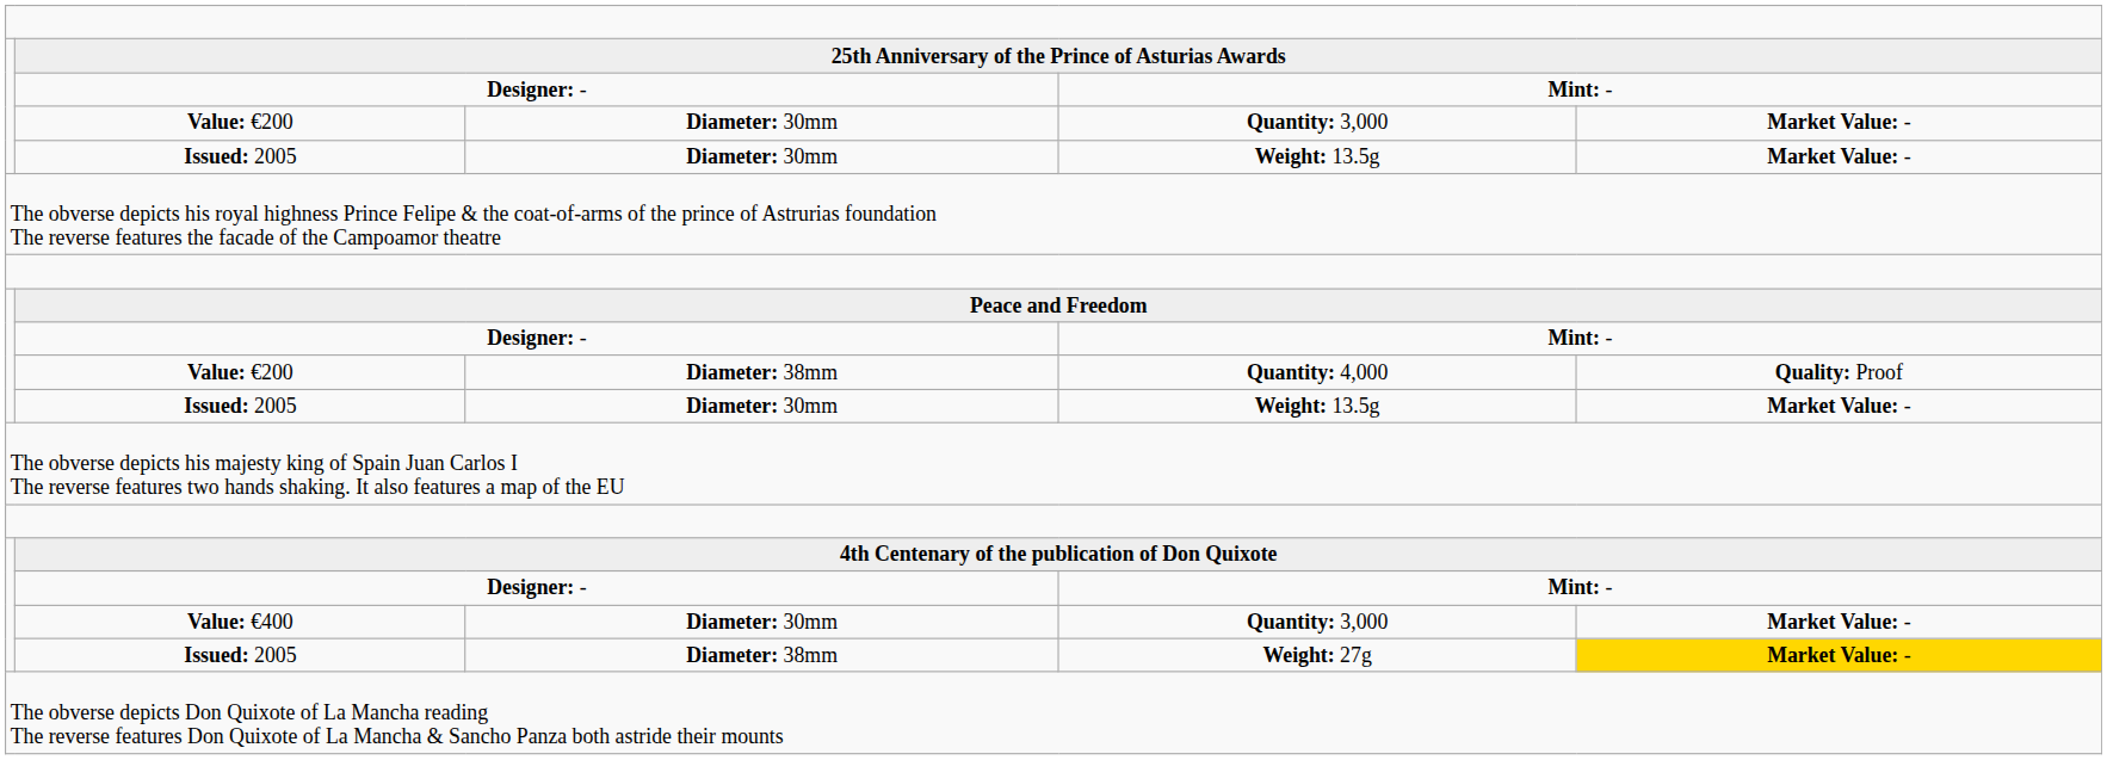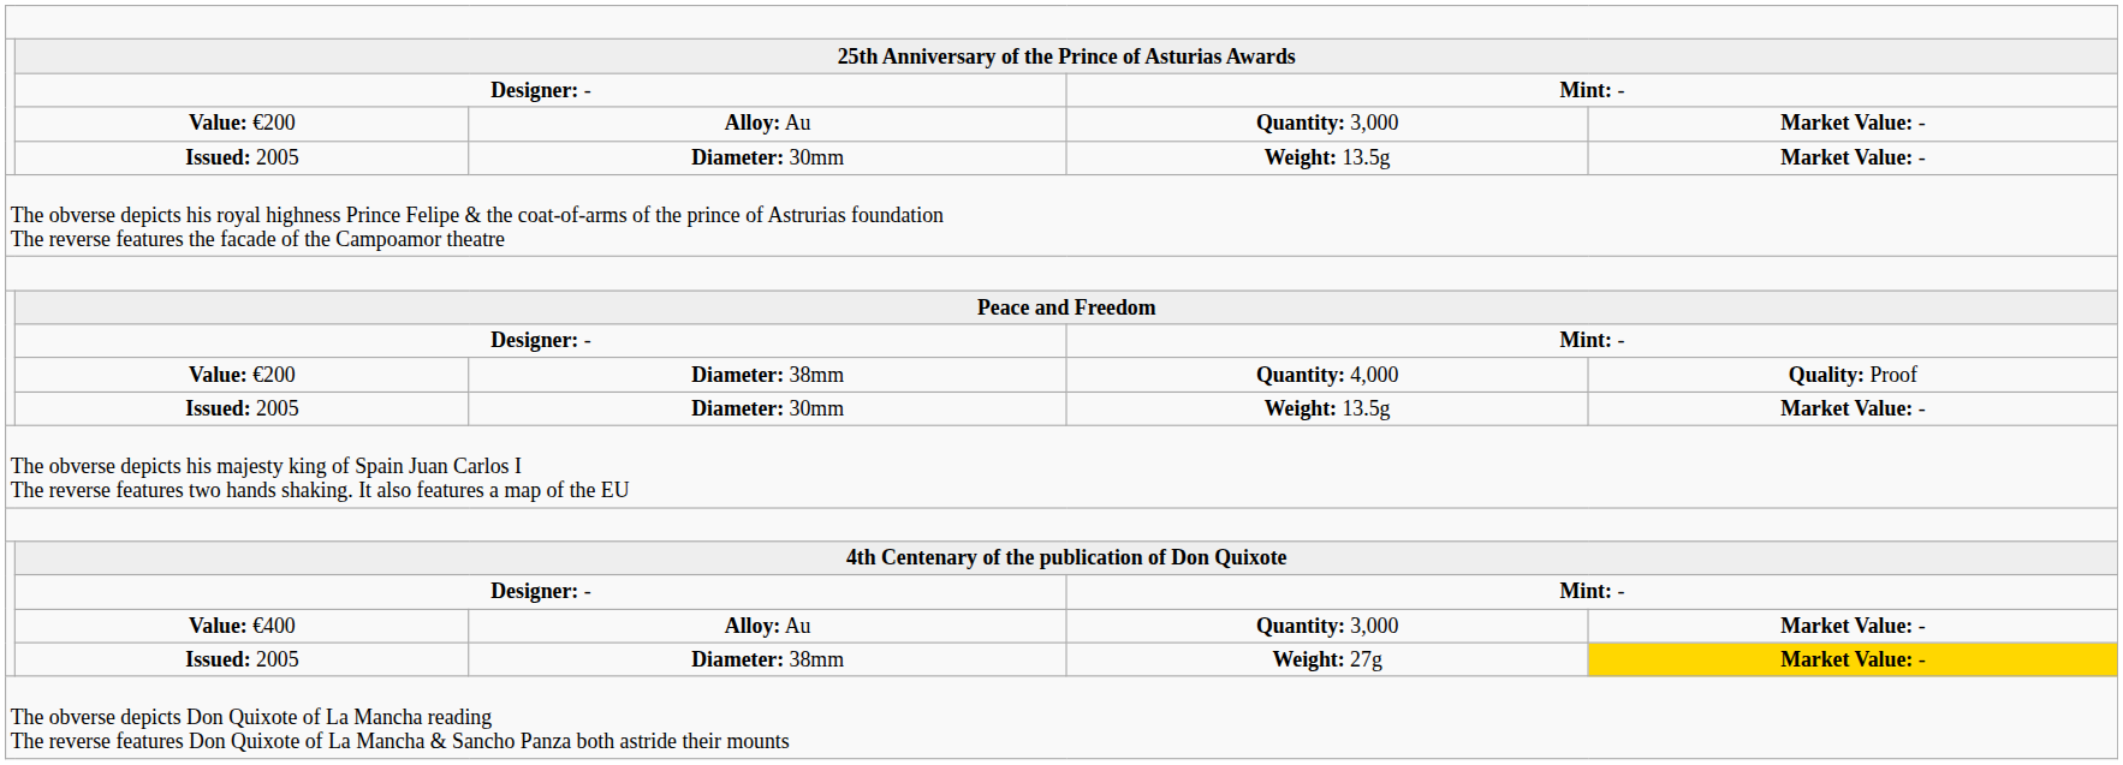Value: €200 / Quantity: 3,000 | column 3: Diameter: 30mm -> Alloy: Au
Value: €400 / Quantity: 3,000 | column 3: Diameter: 30mm -> Alloy: Au
